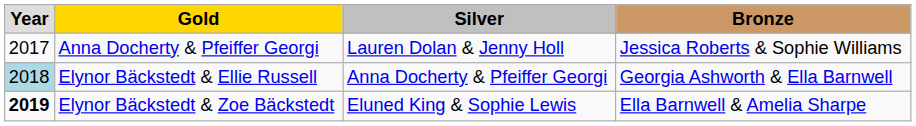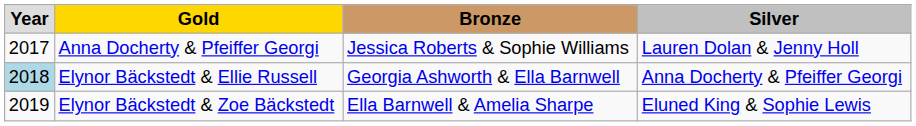columns swapped: Silver <-> Bronze
Elynor Bäckstedt & Zoe Bäckstedt | Year: bold -> normal
